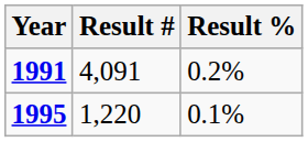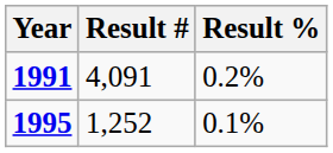1995 | Result #: 1,220 -> 1,252
